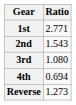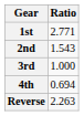3rd | Ratio: 1.080 -> 1.000
Reverse | Ratio: 1.273 -> 2.263
